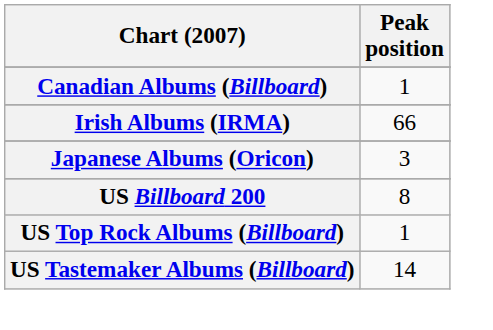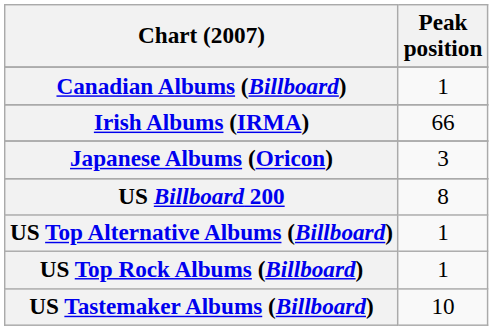+ row: US Top Alternative Albums (Billboard) | 1
US Tastemaker Albums (Billboard) | Peak position: 14 -> 10
